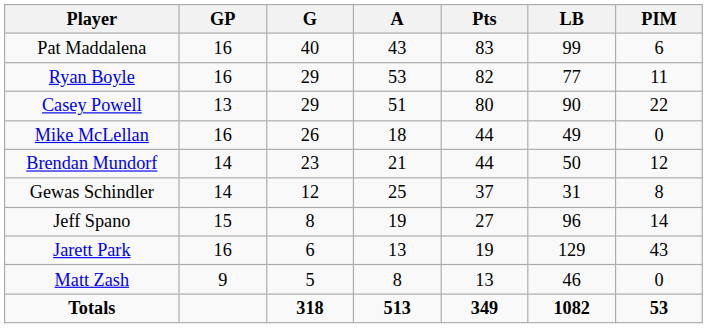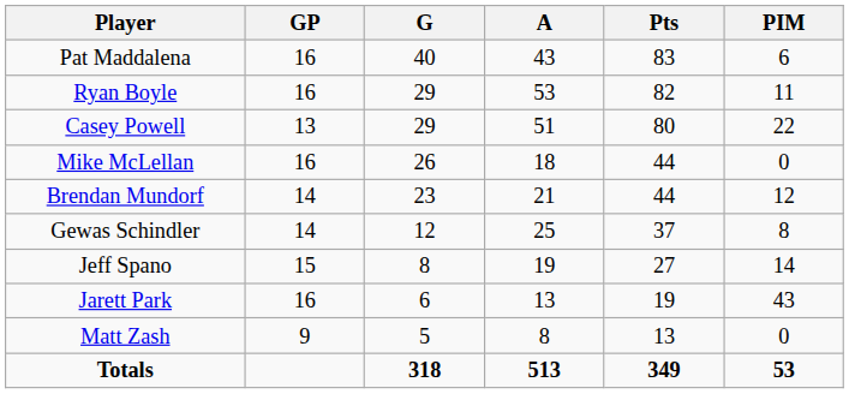- column: LB | 99 | 77 | 90 | 49 | 50 | 31 | 96 | 129 | 46 | 1082
